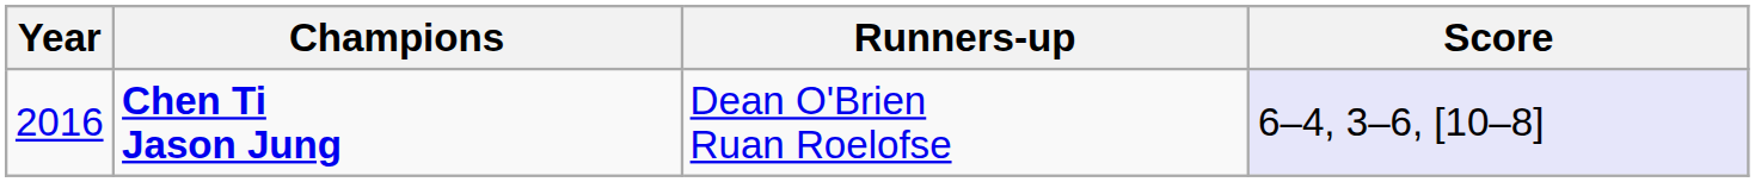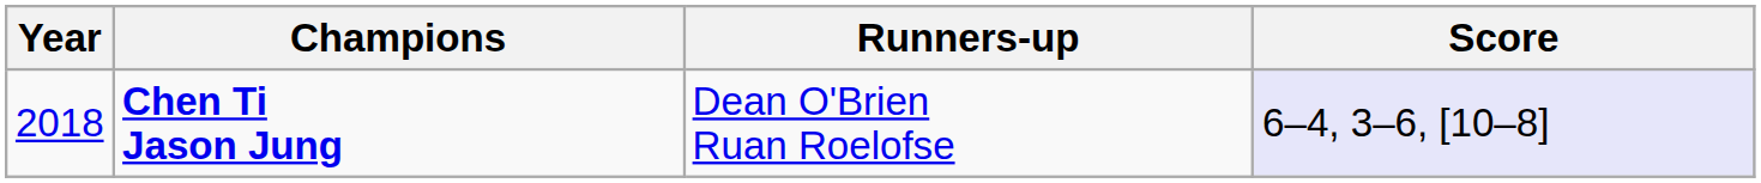Chen Ti Jason Jung | Year: 2016 -> 2018
